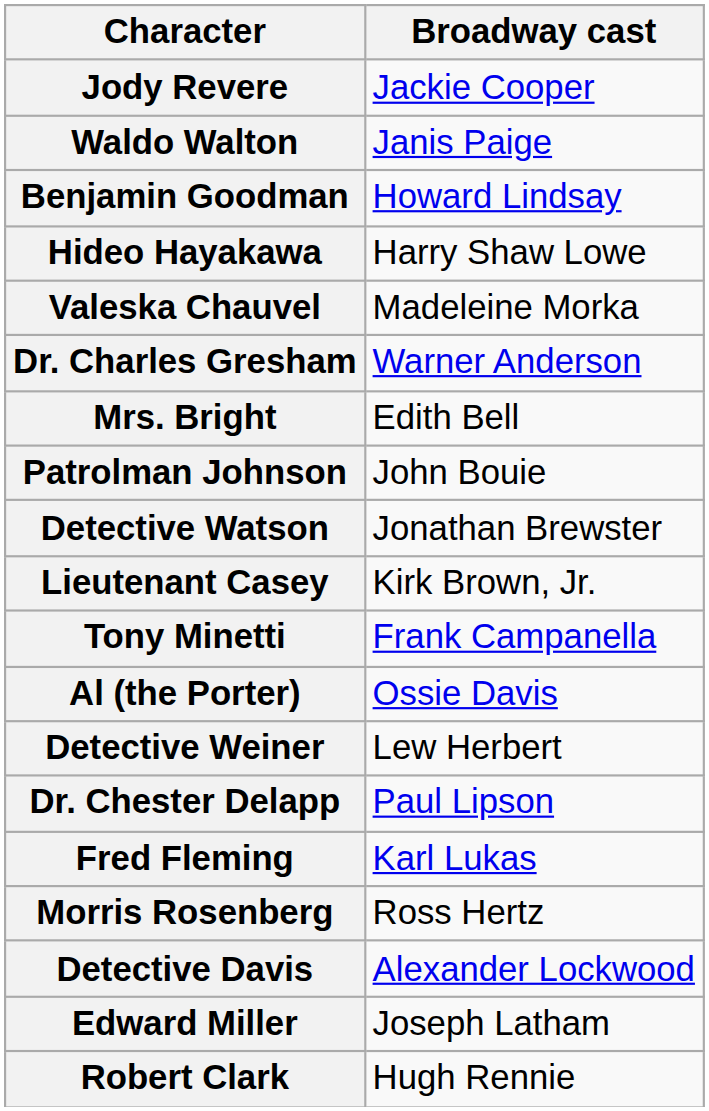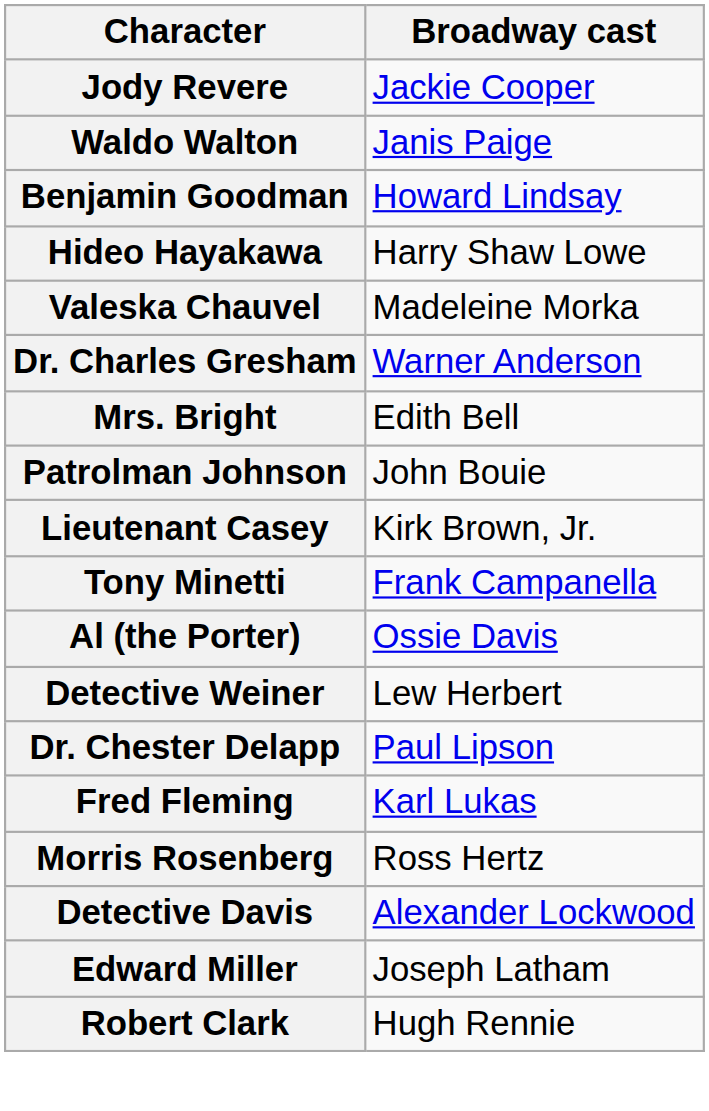- row: Detective Watson | Jonathan Brewster
